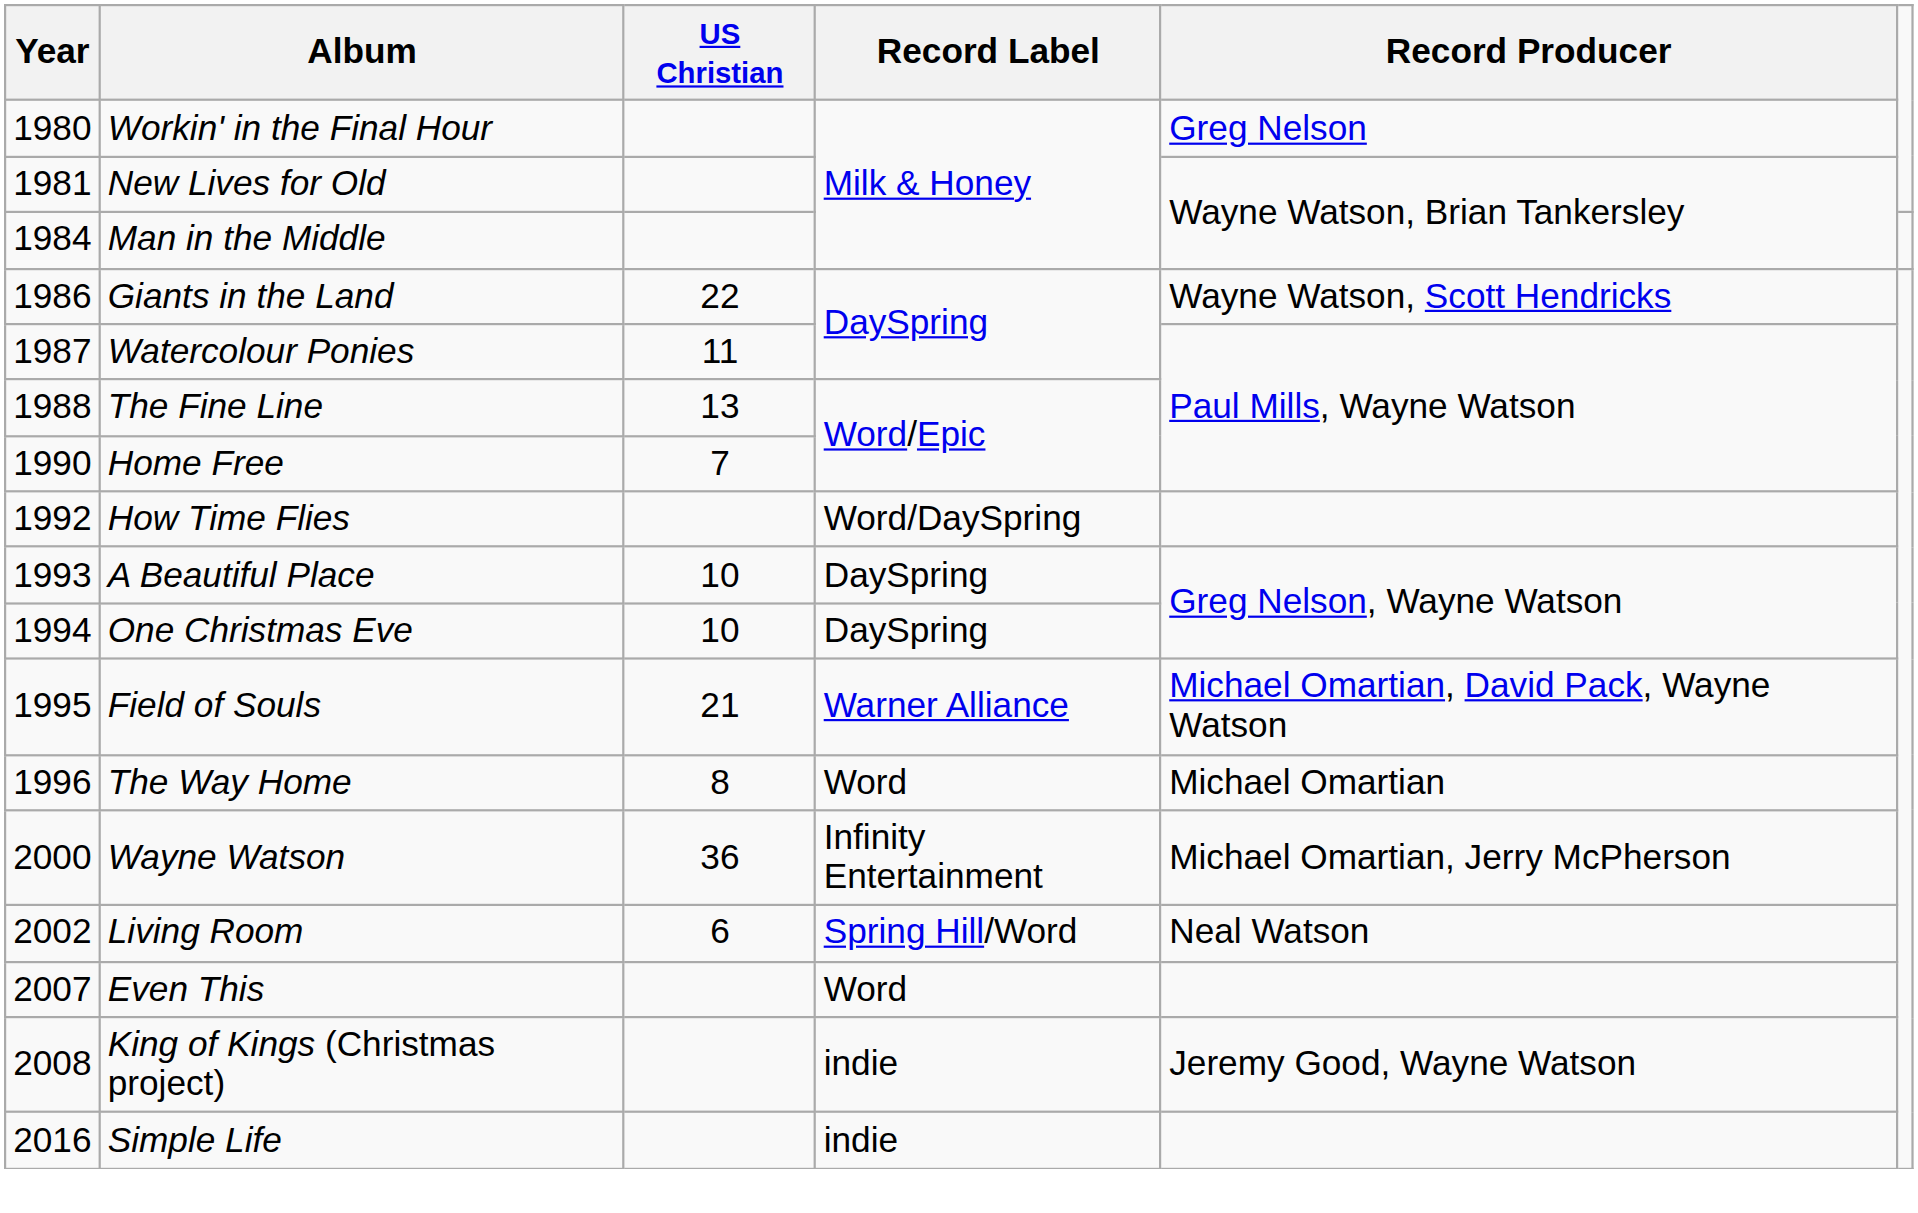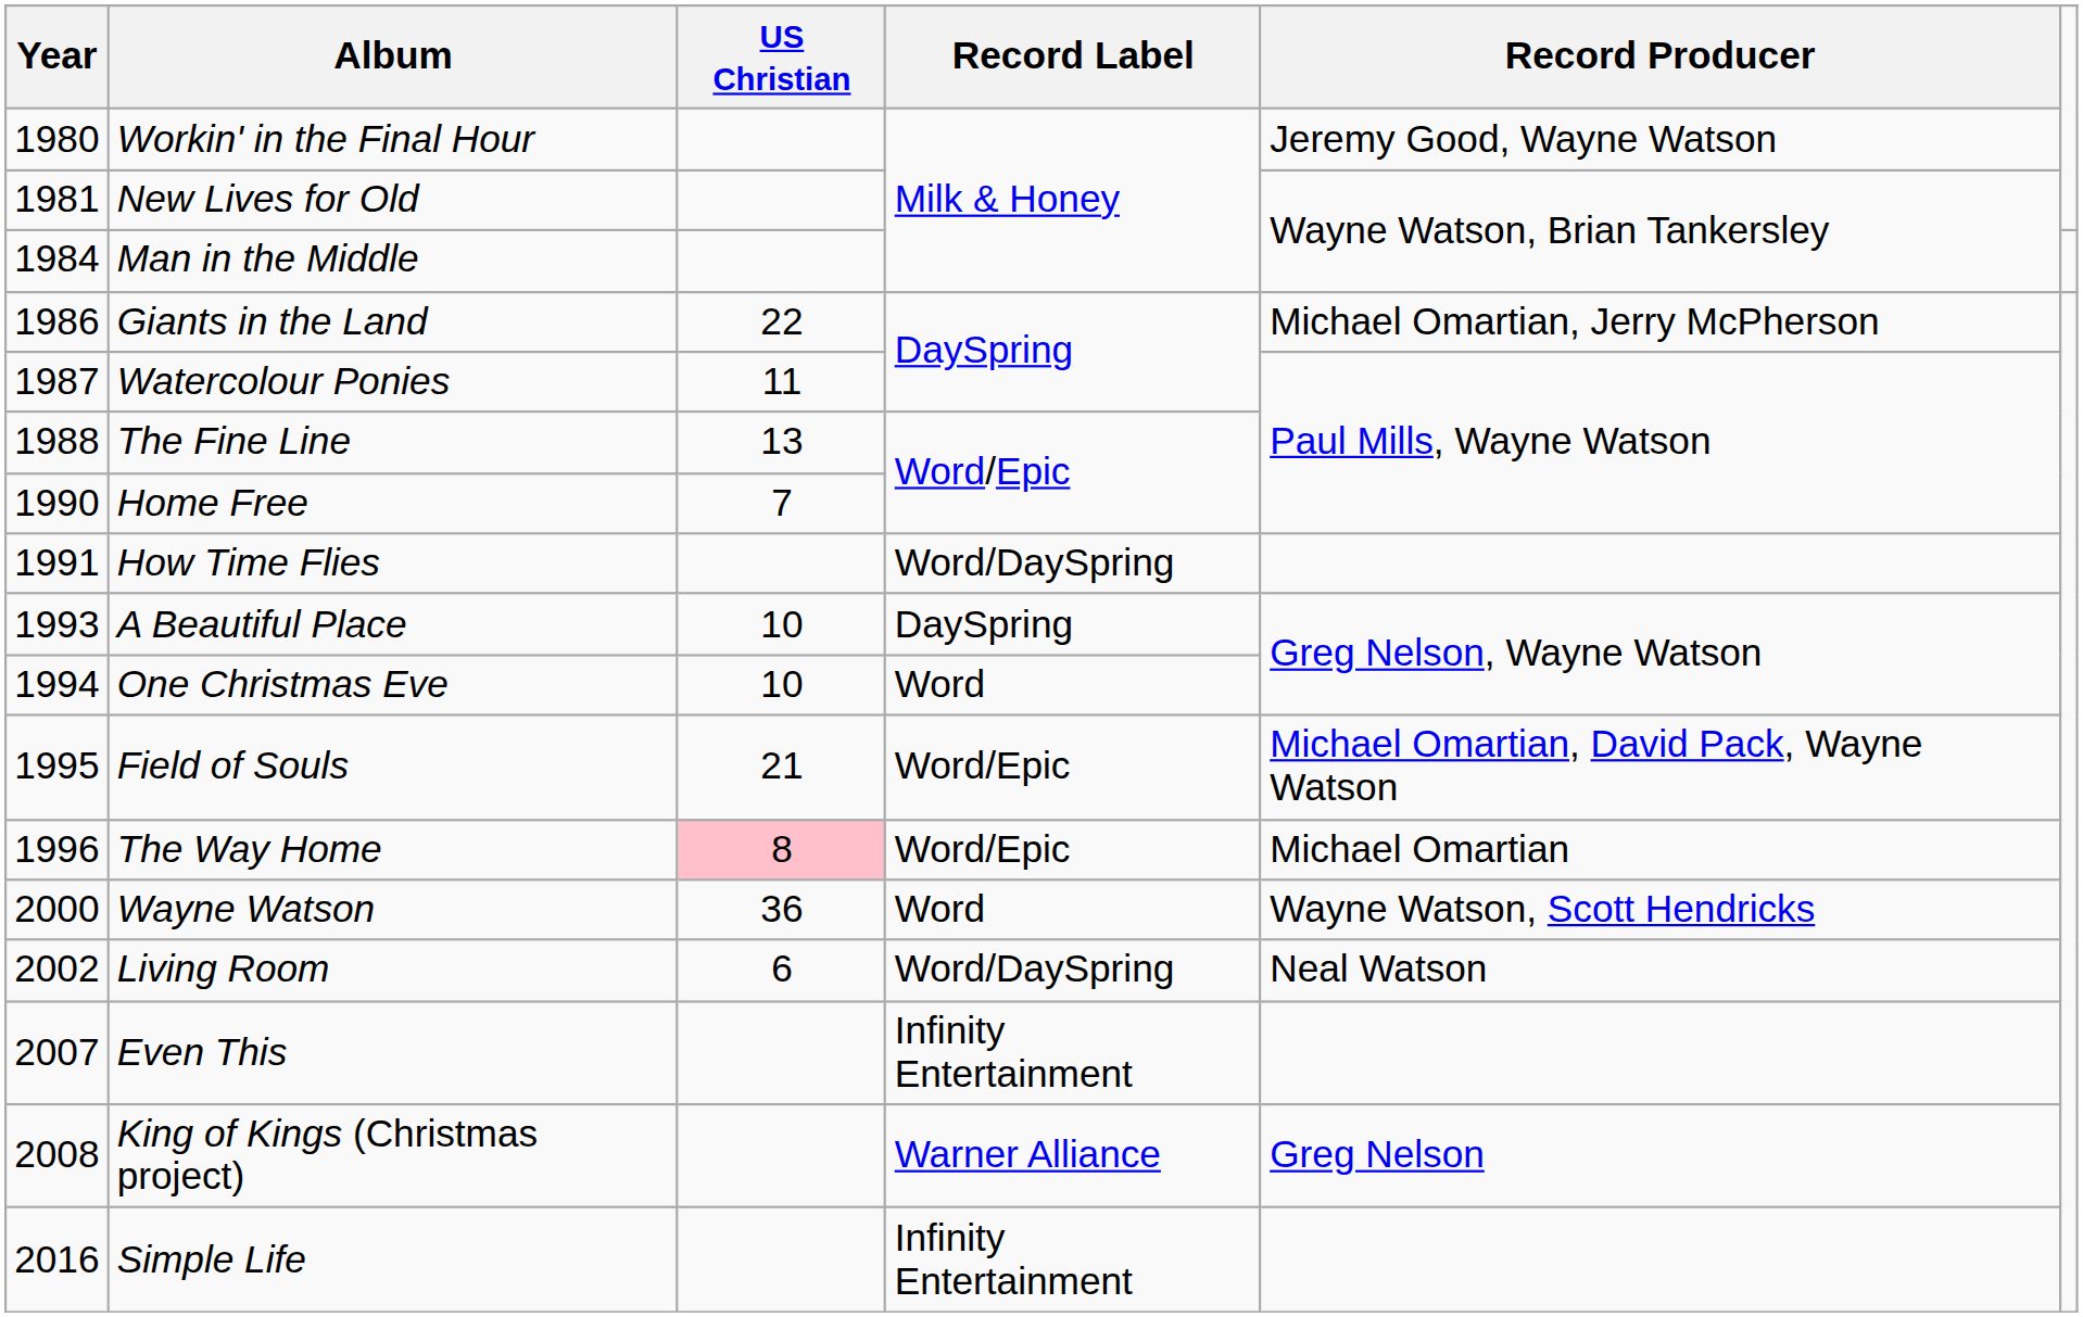Workin' in the Final Hour | Record Producer: Greg Nelson -> Jeremy Good, Wayne Watson
Giants in the Land | Record Producer: Wayne Watson, Scott Hendricks -> Michael Omartian, Jerry McPherson
How Time Flies | Year: 1992 -> 1991
One Christmas Eve | Record Label: DaySpring -> Word
Field of Souls | Record Label: Warner Alliance -> Word/Epic
The Way Home | US Christian: no background -> pink background
The Way Home | Record Label: Word -> Word/Epic
Wayne Watson | Record Label: Infinity Entertainment -> Word
Wayne Watson | Record Producer: Michael Omartian, Jerry McPherson -> Wayne Watson, Scott Hendricks
Living Room | Record Label: Spring Hill/Word -> Word/DaySpring
Even This | Record Label: Word -> Infinity Entertainment
King of Kings (Christmas project) | Record Label: indie -> Warner Alliance
King of Kings (Christmas project) | Record Producer: Jeremy Good, Wayne Watson -> Greg Nelson
Simple Life | Record Label: indie -> Infinity Entertainment
